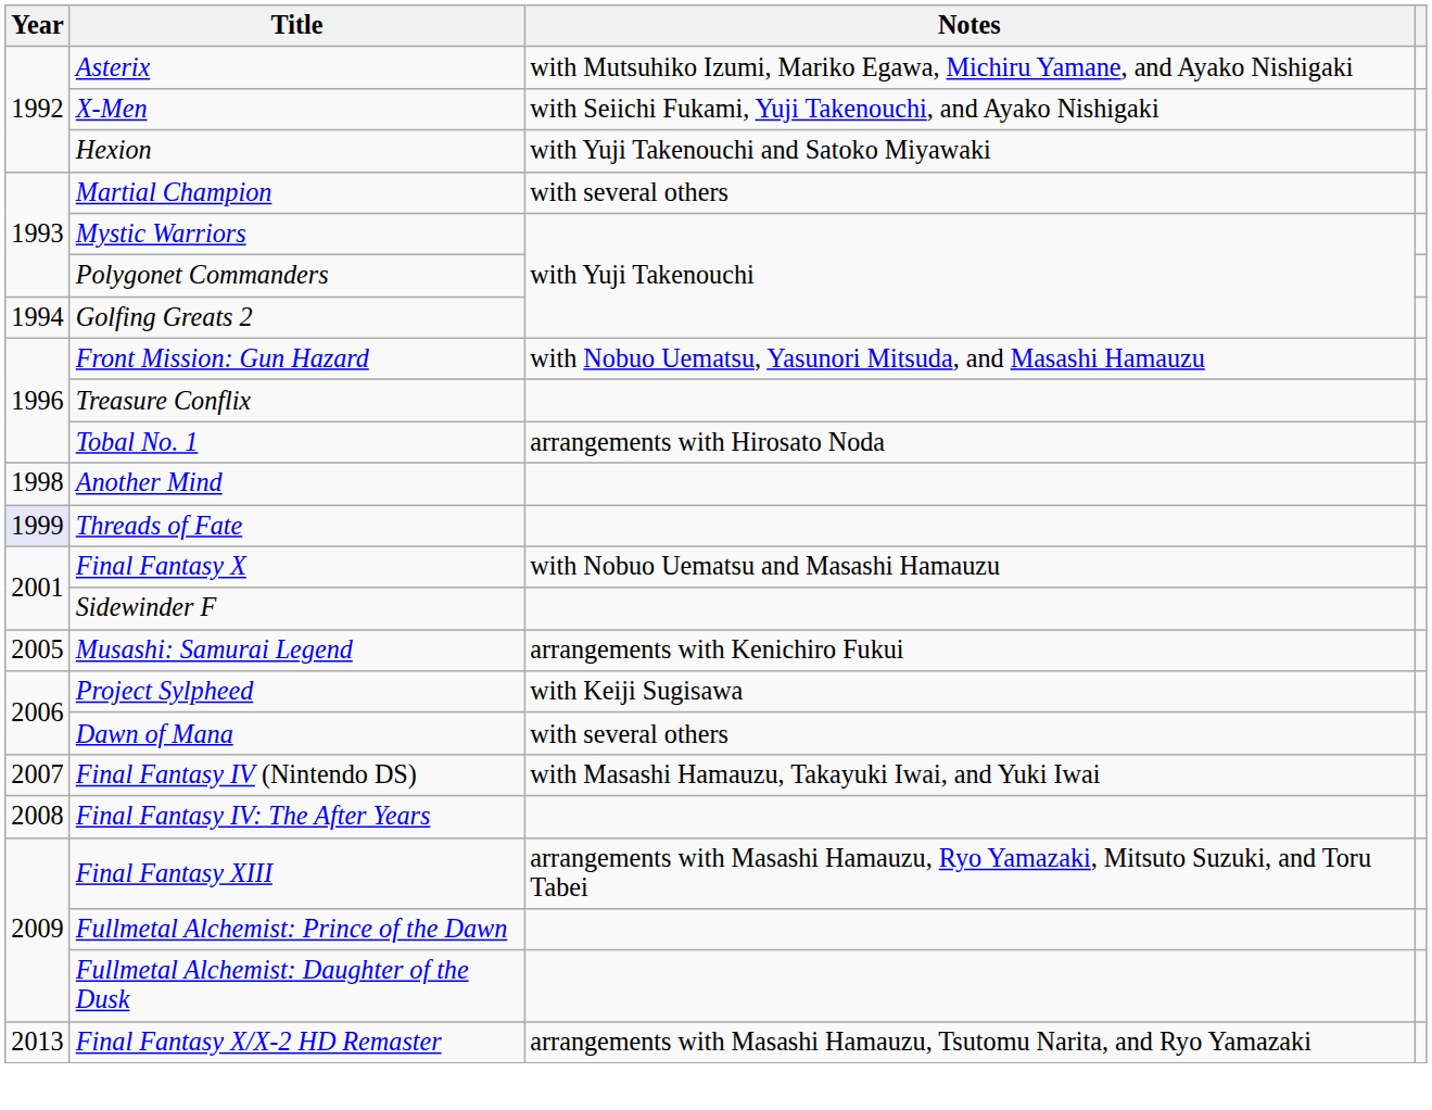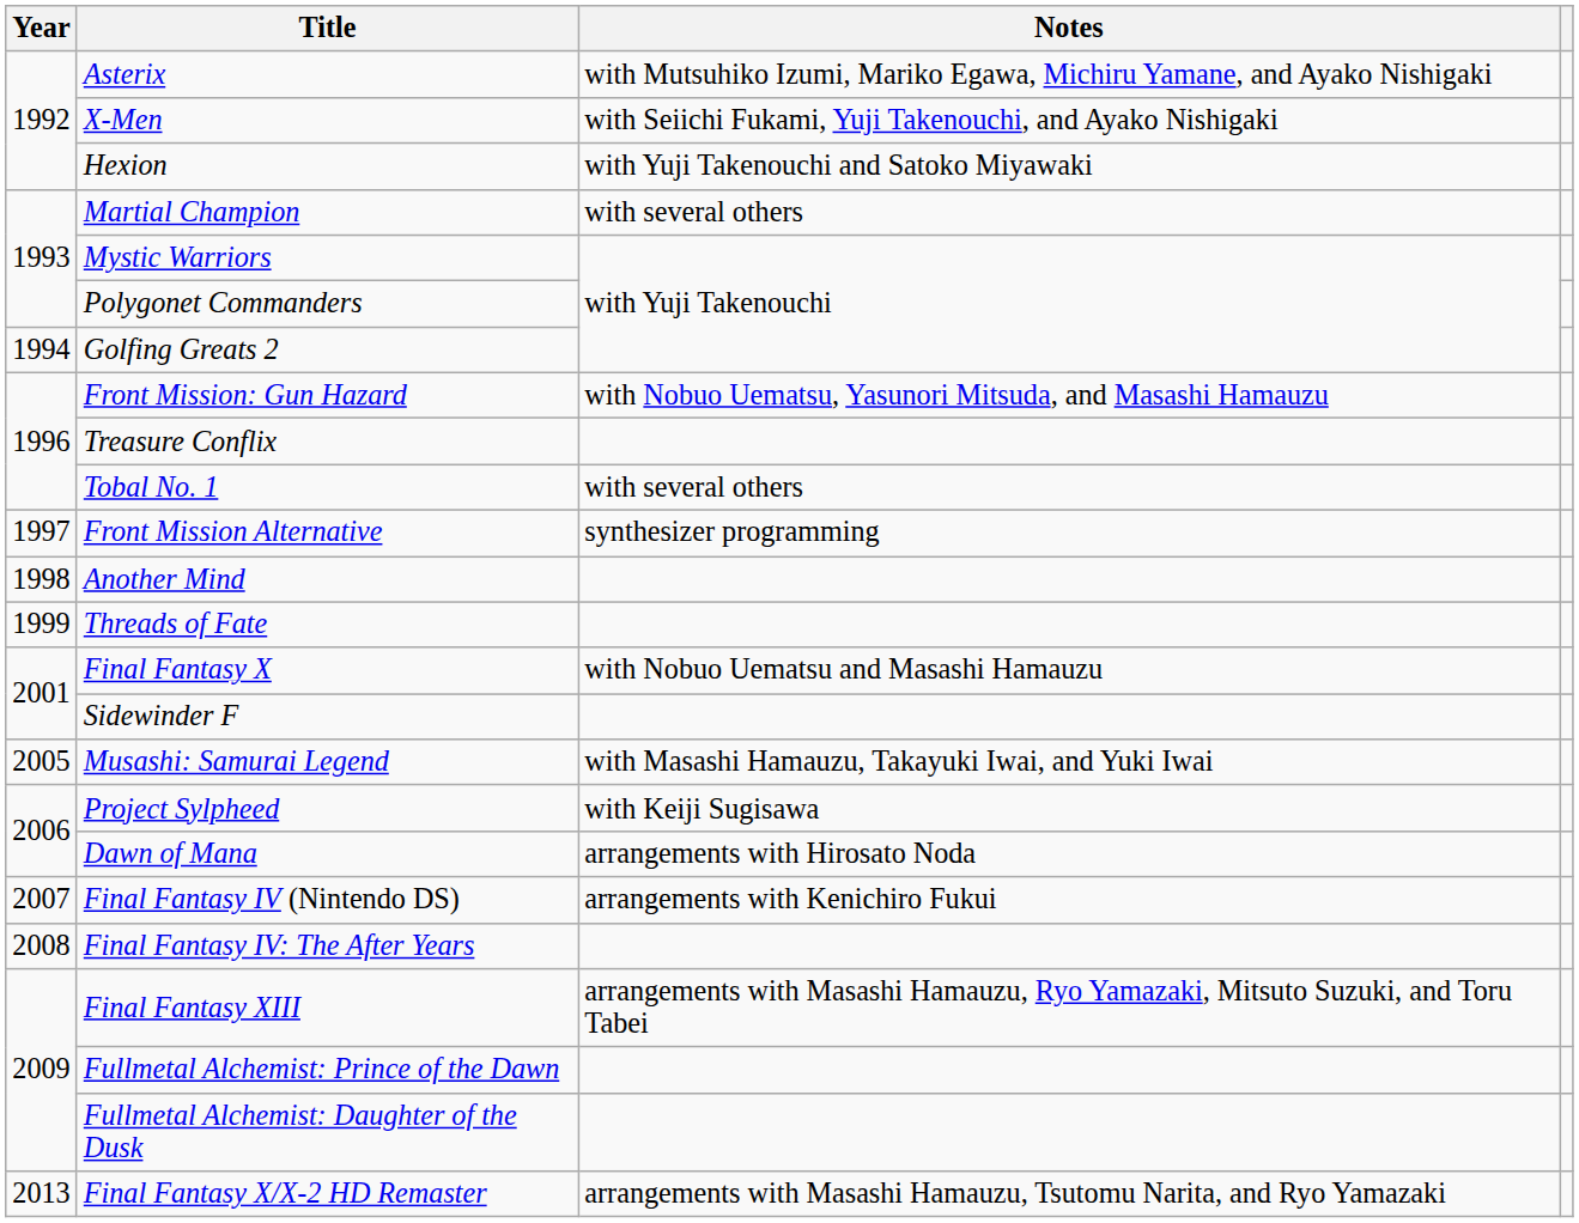Tobal No. 1 | Notes: arrangements with Hirosato Noda -> with several others
+ row: 1997 | Front Mission Alternative | synthesizer programming
Threads of Fate | Year: lavender background -> no background
Musashi: Samurai Legend | Notes: arrangements with Kenichiro Fukui -> with Masashi Hamauzu, Takayuki Iwai, and Yuki Iwai
Dawn of Mana | Notes: with several others -> arrangements with Hirosato Noda
Final Fantasy IV (Nintendo DS) | Notes: with Masashi Hamauzu, Takayuki Iwai, and Yuki Iwai -> arrangements with Kenichiro Fukui
